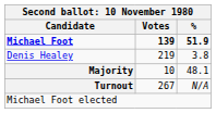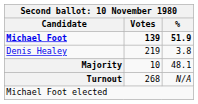Turnout | Votes: 267 -> 268
